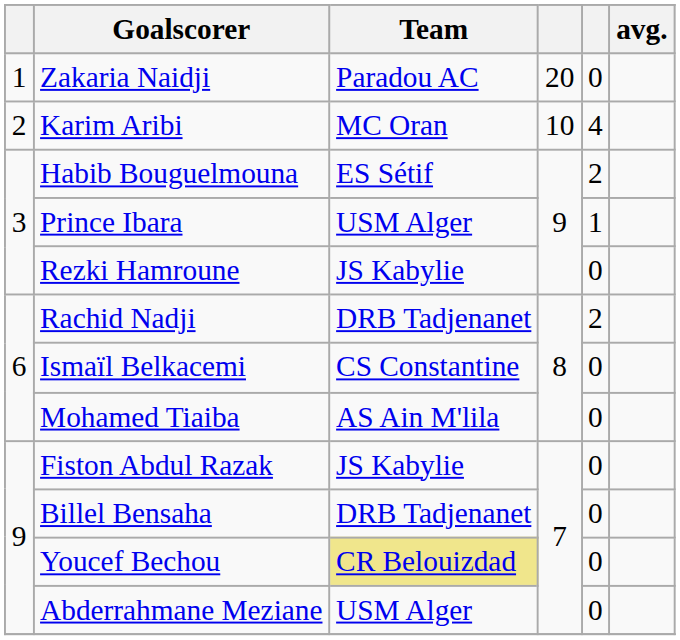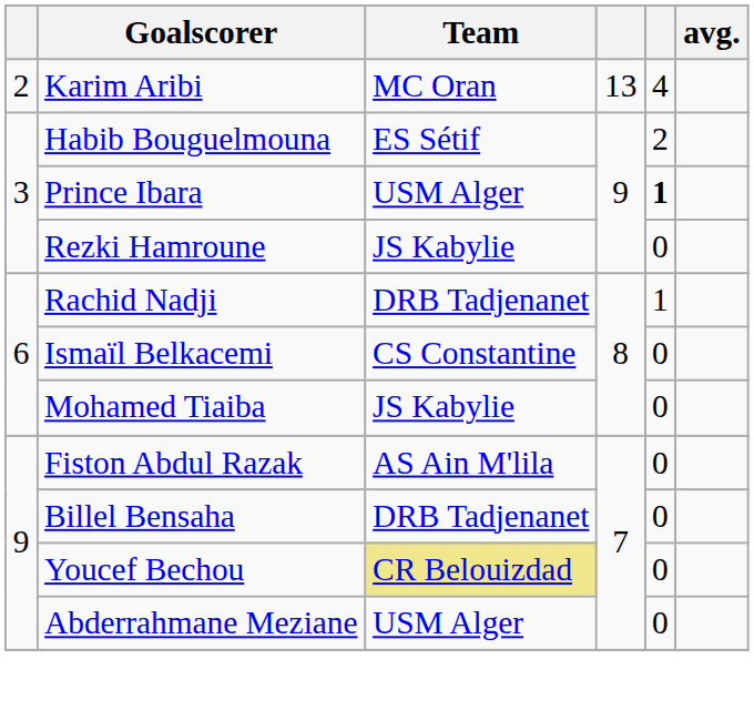- row: 1 | Zakaria Naidji | Paradou AC | 20 | 0
Karim Aribi | column 4: 10 -> 13
Prince Ibara | column 5: normal -> bold
Rachid Nadji | column 5: 2 -> 1
Mohamed Tiaiba | Team: AS Ain M'lila -> JS Kabylie
Fiston Abdul Razak | Team: JS Kabylie -> AS Ain M'lila
